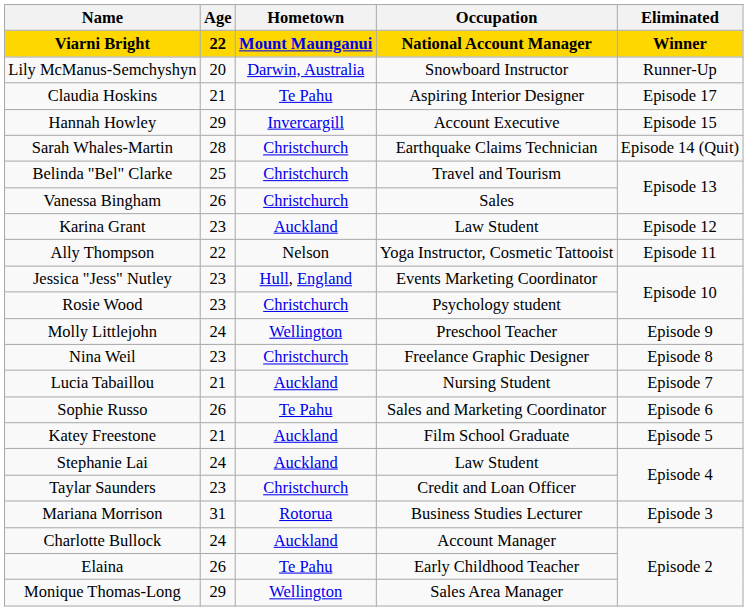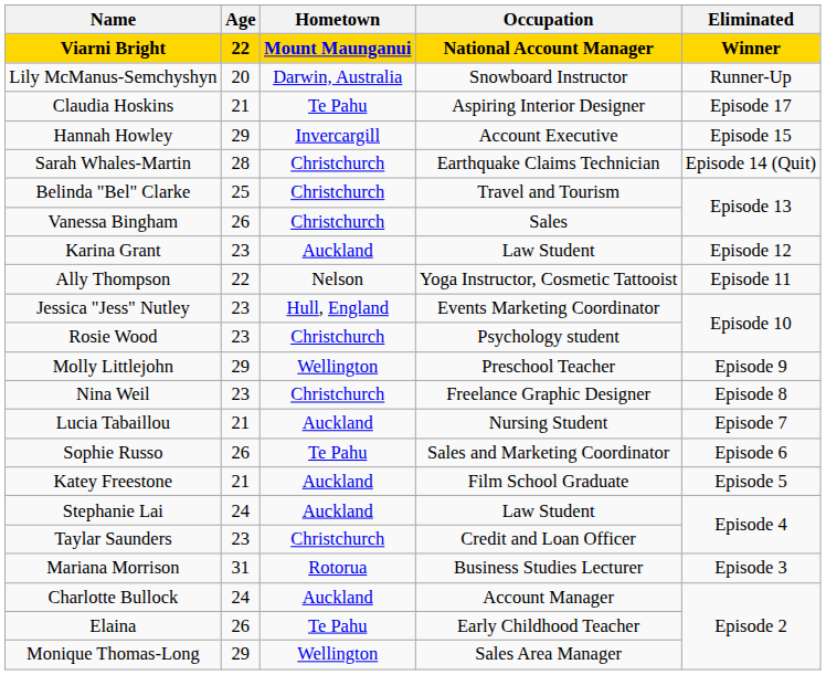Molly Littlejohn | Age: 24 -> 29
